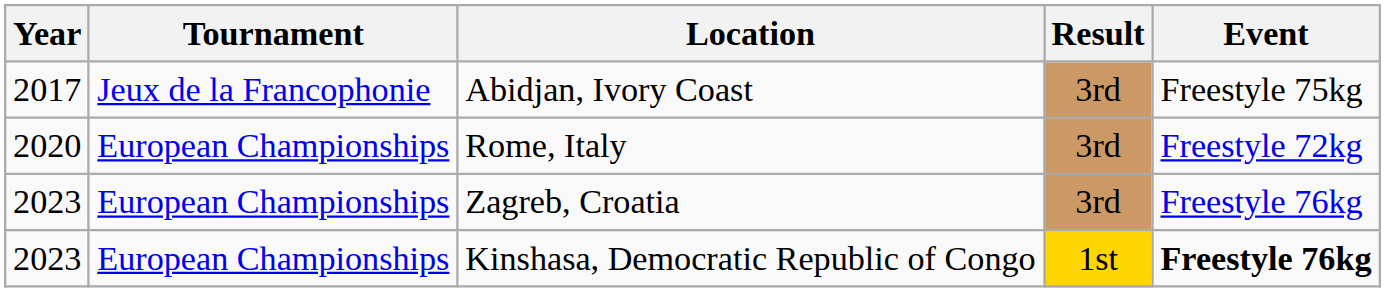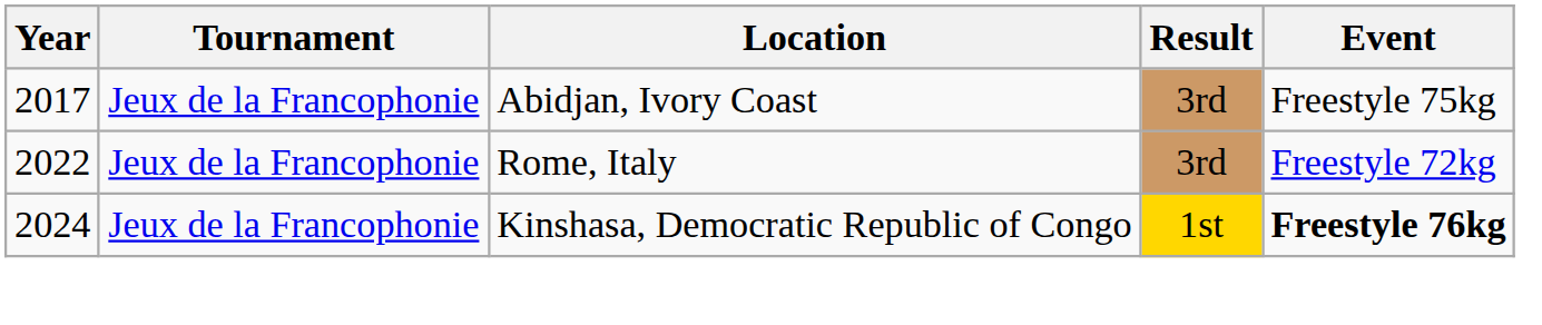Rome, Italy | Year: 2020 -> 2022
Rome, Italy | Tournament: European Championships -> Jeux de la Francophonie
- row: 2023 | European Championships | Zagreb, Croatia | 3rd | Freestyle 76kg
Kinshasa, Democratic Republic of Congo | Year: 2023 -> 2024
Kinshasa, Democratic Republic of Congo | Tournament: European Championships -> Jeux de la Francophonie
